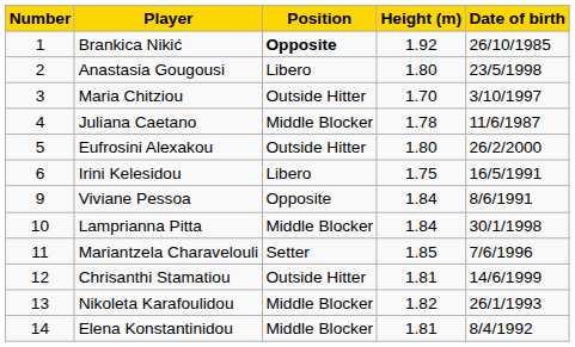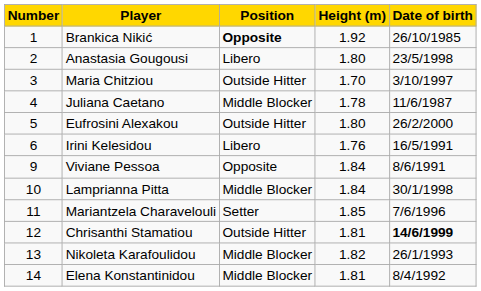Irini Kelesidou | Height (m): 1.75 -> 1.76
Chrisanthi Stamatiou | Date of birth: normal -> bold
